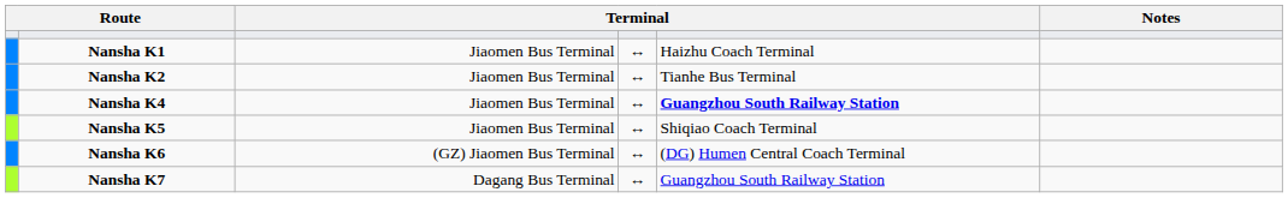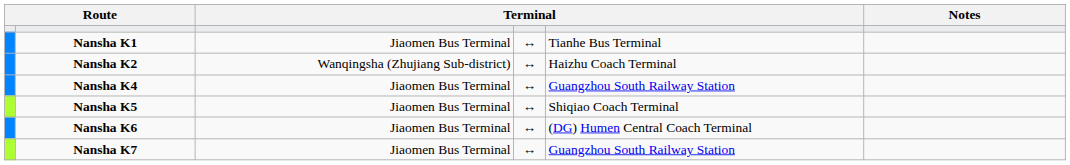Nansha K1 | column 5: Haizhu Coach Terminal -> Tianhe Bus Terminal
Nansha K2 | column 3: Jiaomen Bus Terminal -> Wanqingsha (Zhujiang Sub-district)
Nansha K2 | column 5: Tianhe Bus Terminal -> Haizhu Coach Terminal
Nansha K4 | column 5: bold -> normal
Nansha K6 | column 3: (GZ) Jiaomen Bus Terminal -> Jiaomen Bus Terminal
Nansha K7 | column 3: Dagang Bus Terminal -> Jiaomen Bus Terminal
